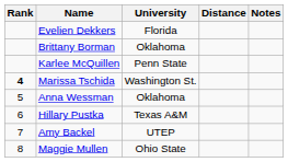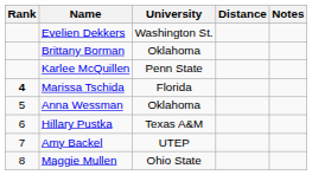Evelien Dekkers | University: Florida -> Washington St.
Marissa Tschida | University: Washington St. -> Florida
